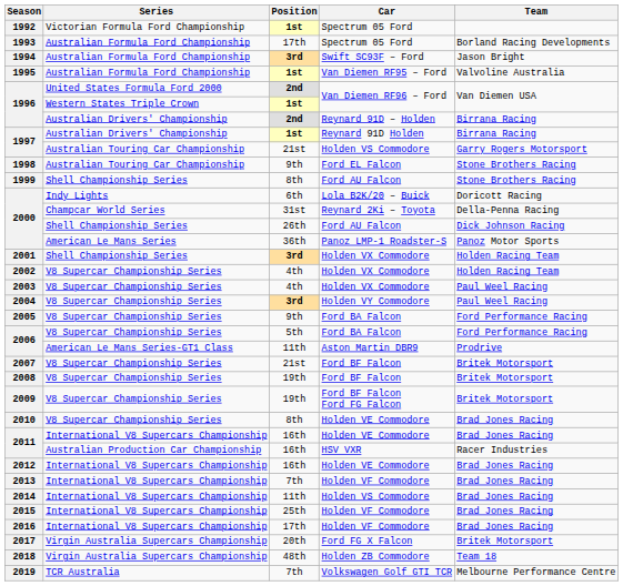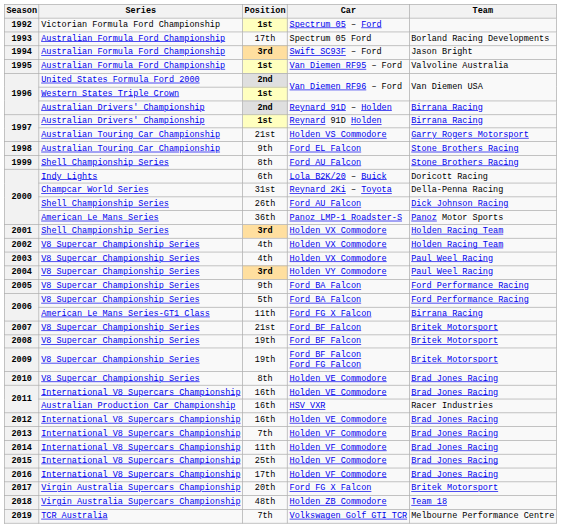1992 | Car: Spectrum 05 Ford -> Spectrum 05 – Ford
2006 / American Le Mans Series-GT1 Class | Car: Aston Martin DBR9 -> Ford FG X Falcon
2006 / American Le Mans Series-GT1 Class | Team: Prodrive -> Birrana Racing
2014 | Car: Holden VS Commodore -> Holden VF Commodore
